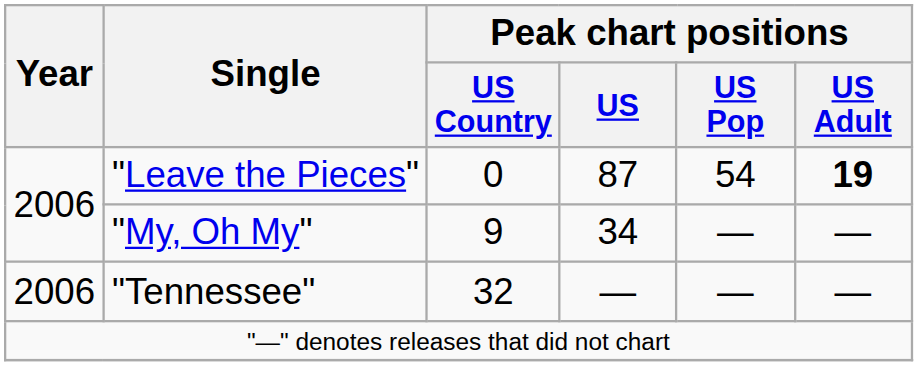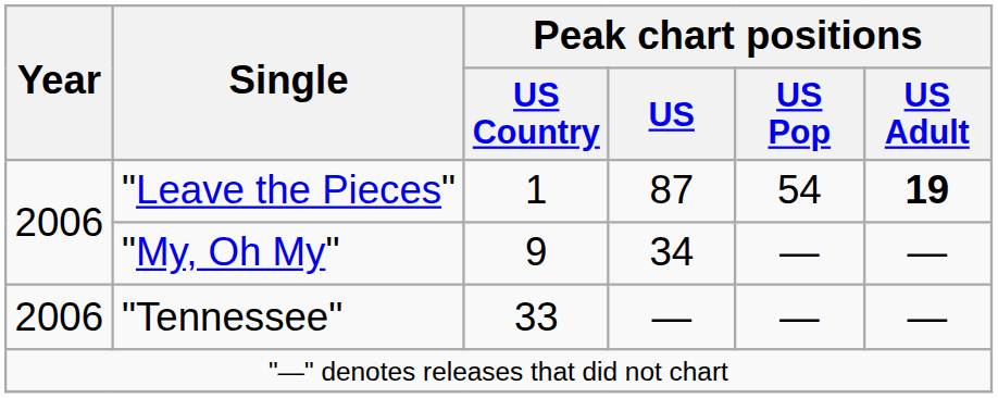"Leave the Pieces" | Peak chart positions / US Country: 0 -> 1
"Tennessee" | Peak chart positions / US Country: 32 -> 33
